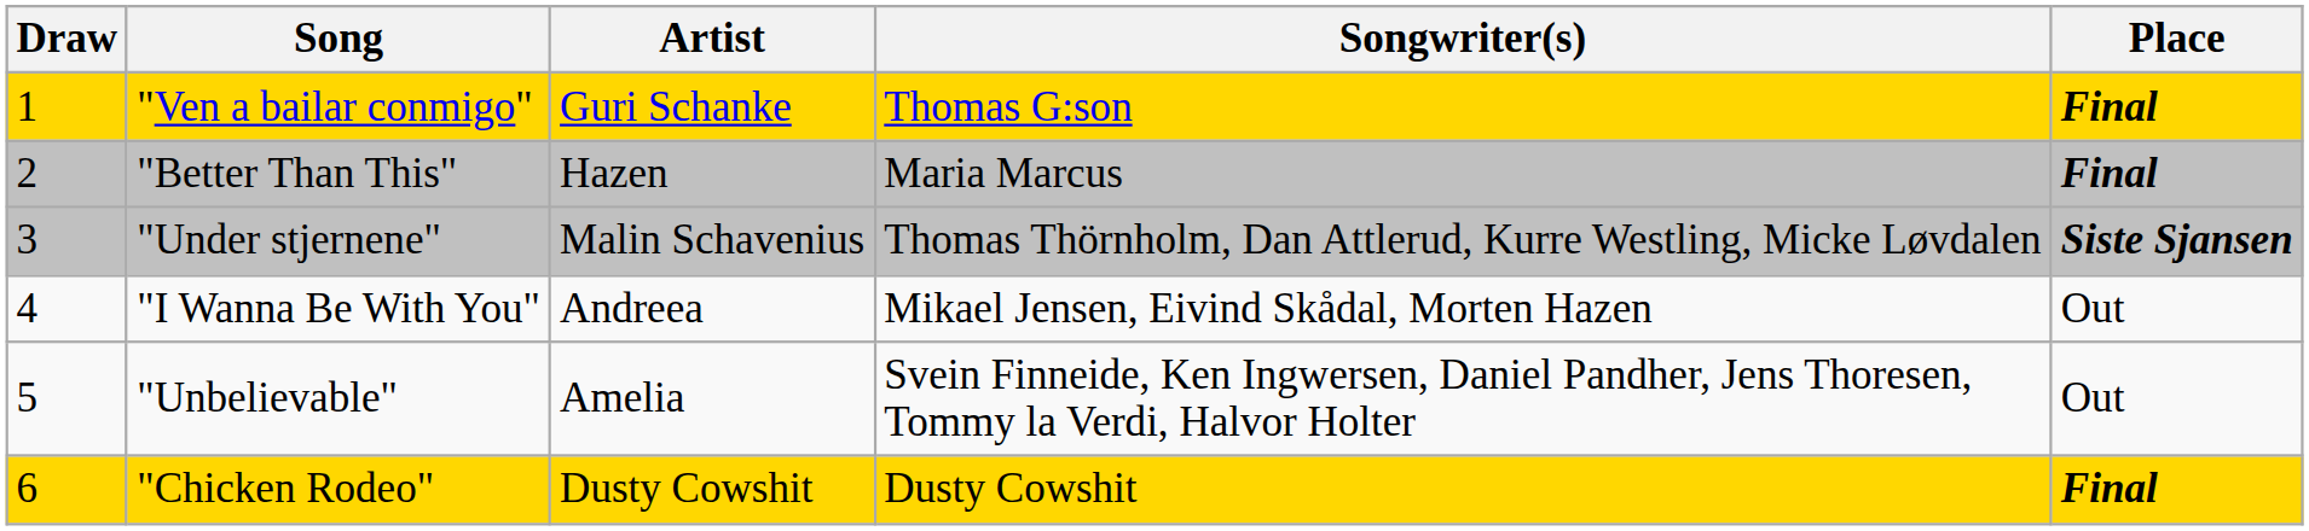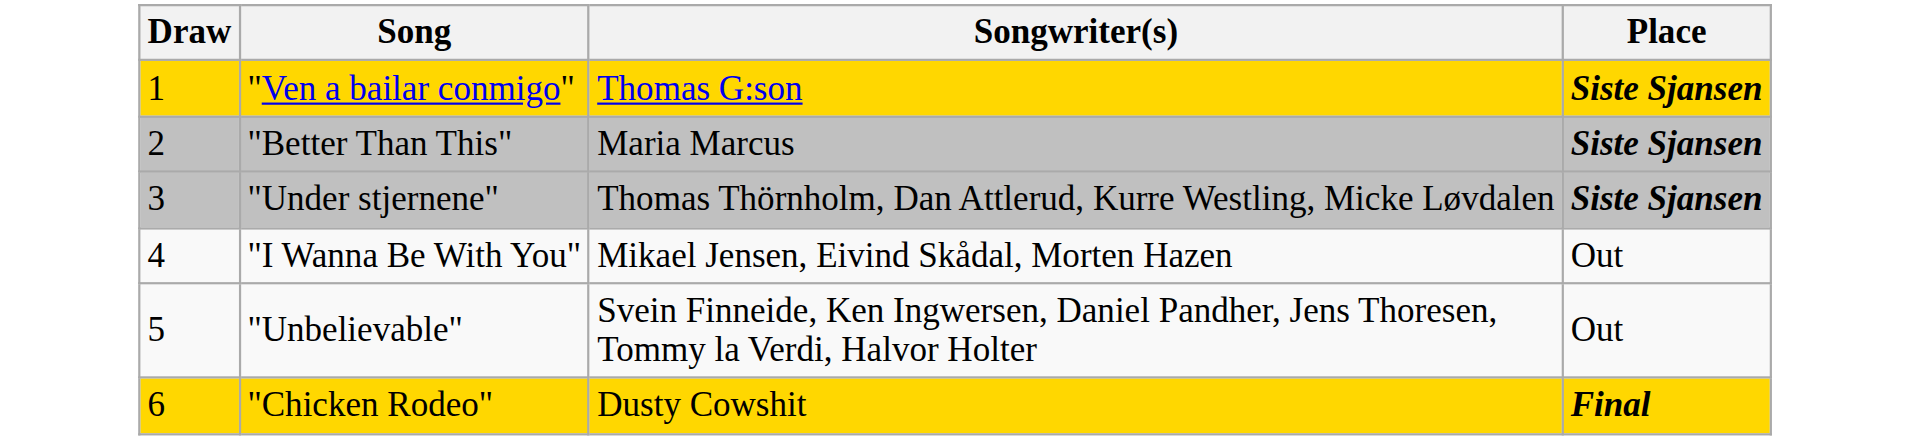- column: Artist | Guri Schanke | Hazen | Malin Schavenius | Andreea | Amelia | Dusty Cowshit
"Ven a bailar conmigo" | Place: Final -> Siste Sjansen
"Better Than This" | Place: Final -> Siste Sjansen
